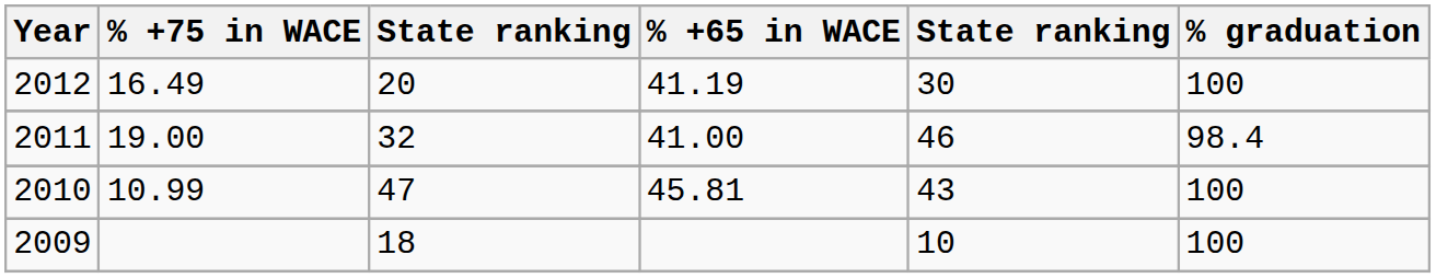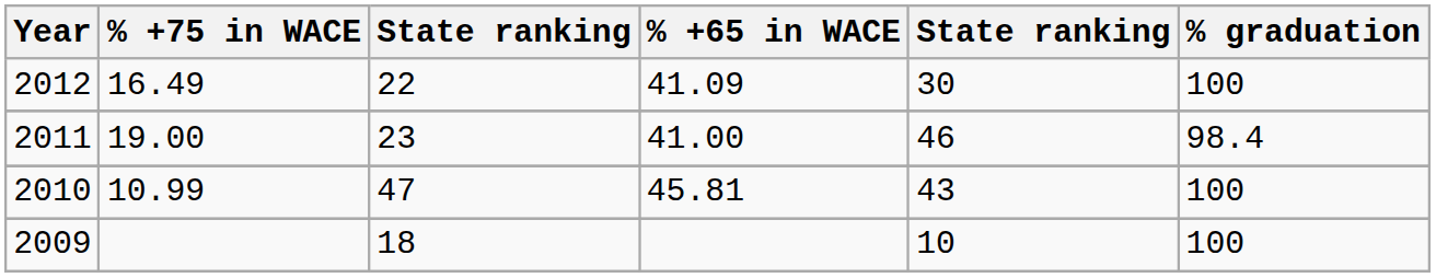2012 | column 3: 20 -> 22
2012 | % +65 in WACE: 41.19 -> 41.09
2011 | column 3: 32 -> 23
